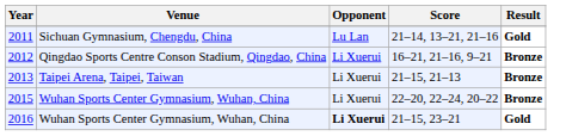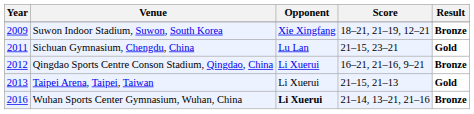+ row: 2009 | Suwon Indoor Stadium, Suwon, South Korea | Xie Xingfang | 18–21, 21–19, 12–21 | Bronze
2011 | Score: 21–14, 13–21, 21–16 -> 21–15, 23–21
2013 | Result: Bronze -> Gold
- row: 2015 | Wuhan Sports Center Gymnasium, Wuhan, China | Li Xuerui | 22–20, 22–24, 20–22 | Bronze
2016 | Score: 21–15, 23–21 -> 21–14, 13–21, 21–16
2016 | Result: Gold -> Bronze
